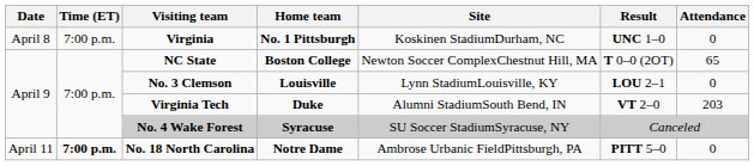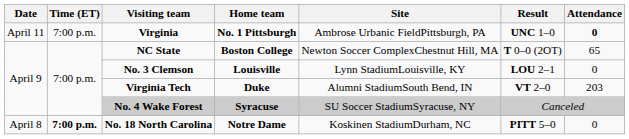Virginia | Date: April 8 -> April 11
Virginia | Site: Koskinen StadiumDurham, NC -> Ambrose Urbanic FieldPittsburgh, PA
Virginia | Attendance: normal -> bold
No. 18 North Carolina | Date: April 11 -> April 8
No. 18 North Carolina | Site: Ambrose Urbanic FieldPittsburgh, PA -> Koskinen StadiumDurham, NC
